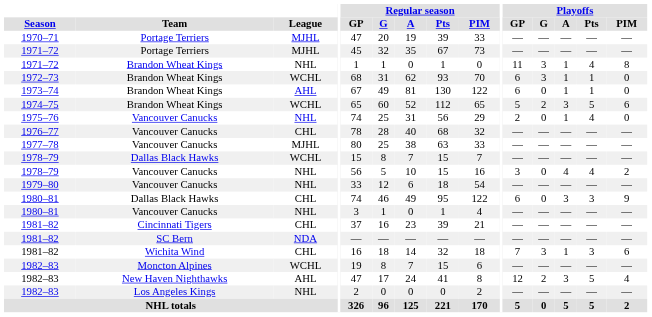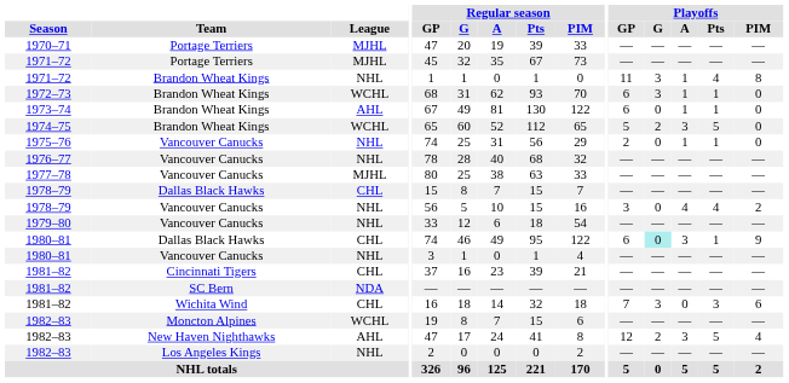1974–75 | Playoffs / PIM: 6 -> 0
1975–76 | Playoffs / Pts: 4 -> 1
1976–77 | League: CHL -> NHL
1978–79 / Dallas Black Hawks | League: WCHL -> CHL
1980–81 / Dallas Black Hawks | Playoffs / G: no background -> paleturquoise background
1980–81 / Dallas Black Hawks | Playoffs / Pts: 3 -> 1
1981–82 / Wichita Wind | Playoffs / A: 1 -> 0
